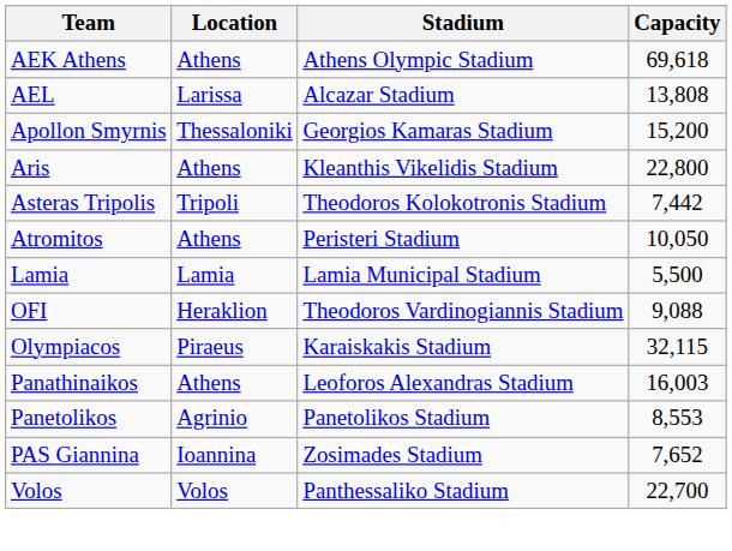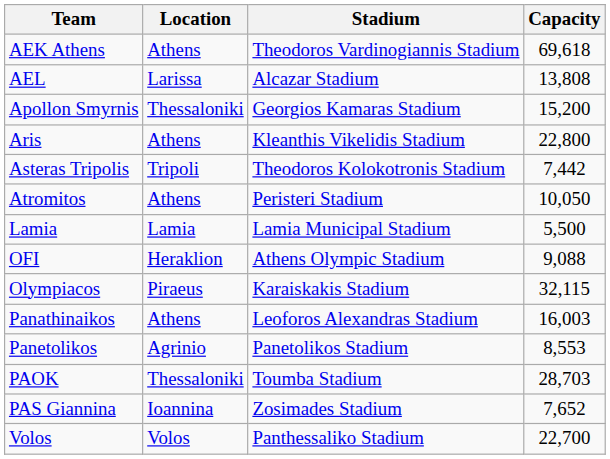AEK Athens | Stadium: Athens Olympic Stadium -> Theodoros Vardinogiannis Stadium
OFI | Stadium: Theodoros Vardinogiannis Stadium -> Athens Olympic Stadium
+ row: PAOK | Thessaloniki | Toumba Stadium | 28,703
